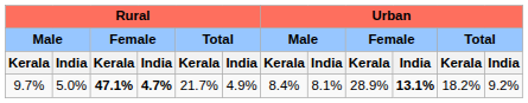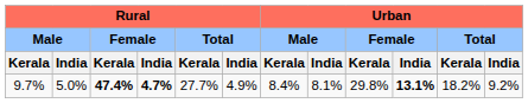9.7% | column 3: 47.1% -> 47.4%
9.7% | column 5: 21.7% -> 27.7%
9.7% | column 9: 28.9% -> 29.8%
